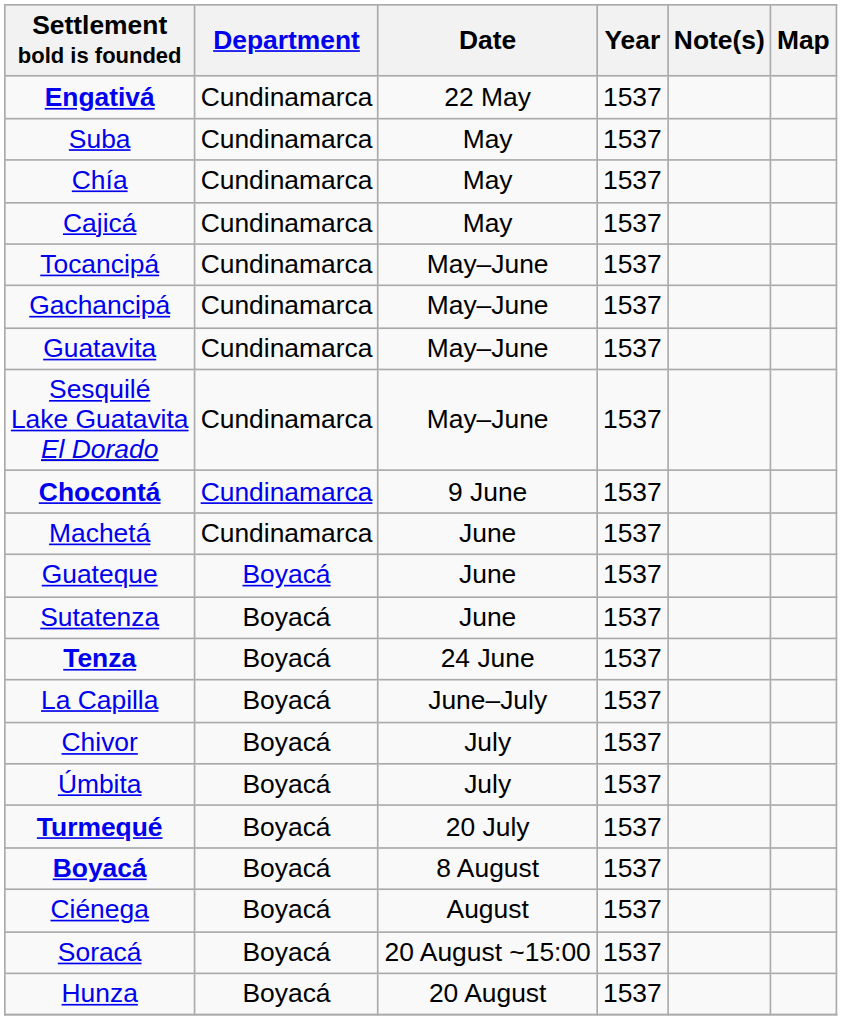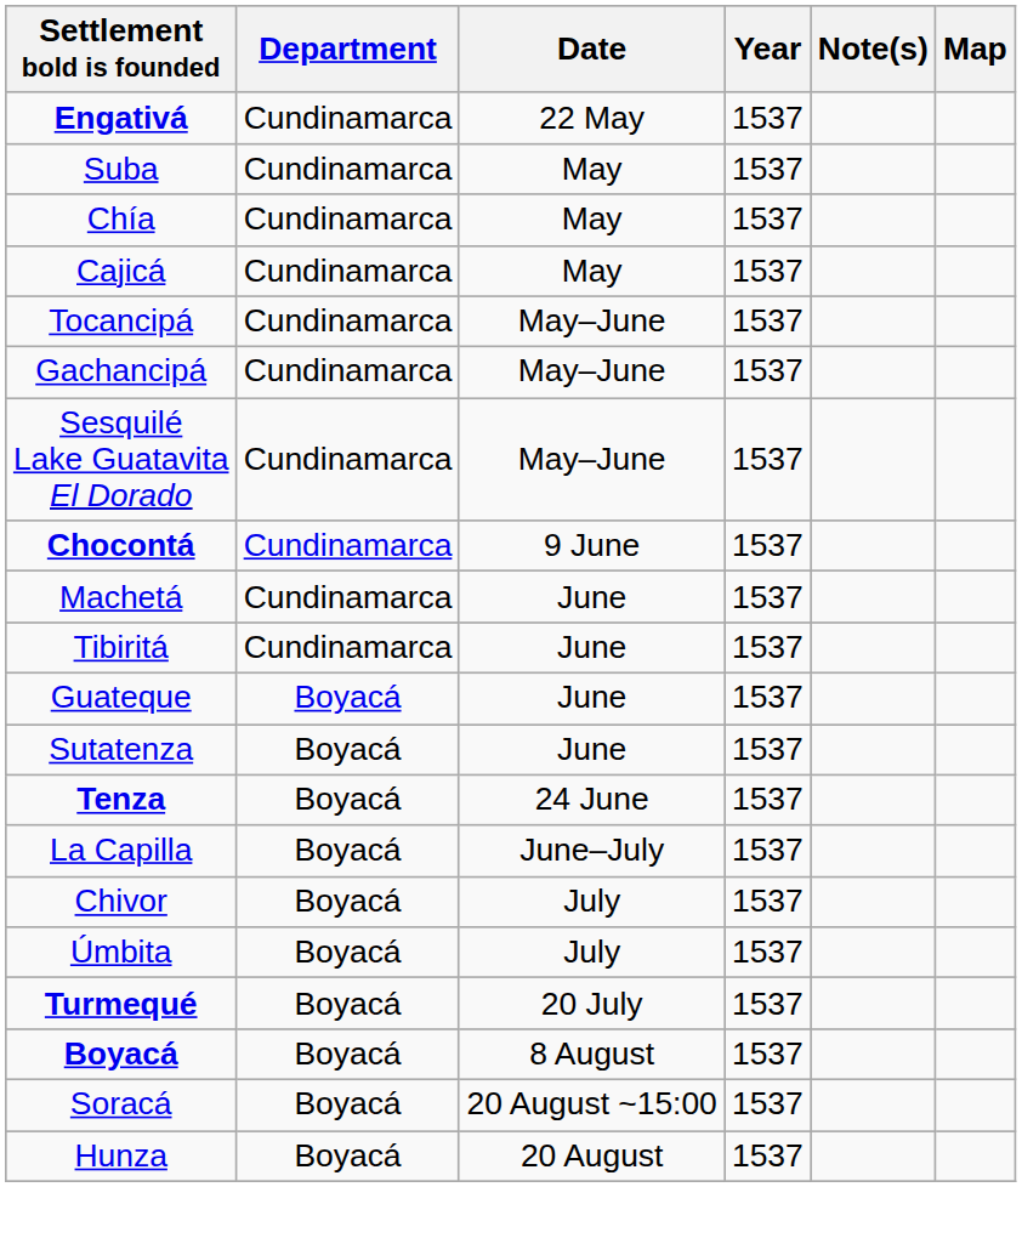- row: Guatavita | Cundinamarca | May–June | 1537
+ row: Tibiritá | Cundinamarca | June | 1537
- row: Ciénega | Boyacá | August | 1537
